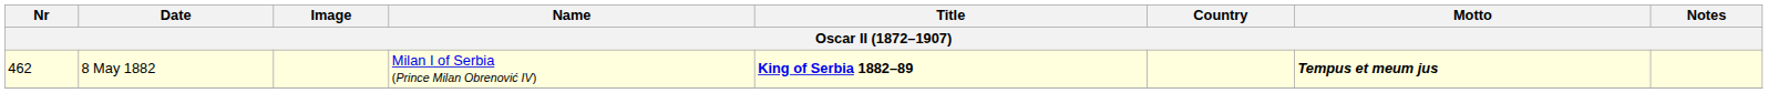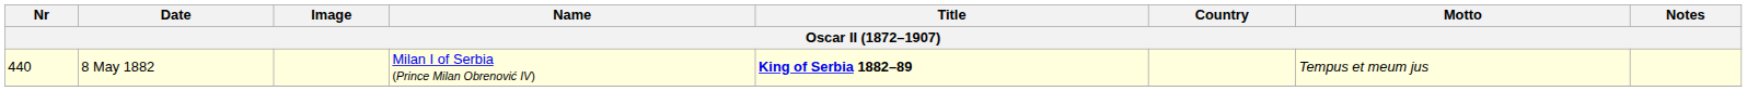8 May 1882 | Nr: 462 -> 440
8 May 1882 | Motto: bold -> normal
